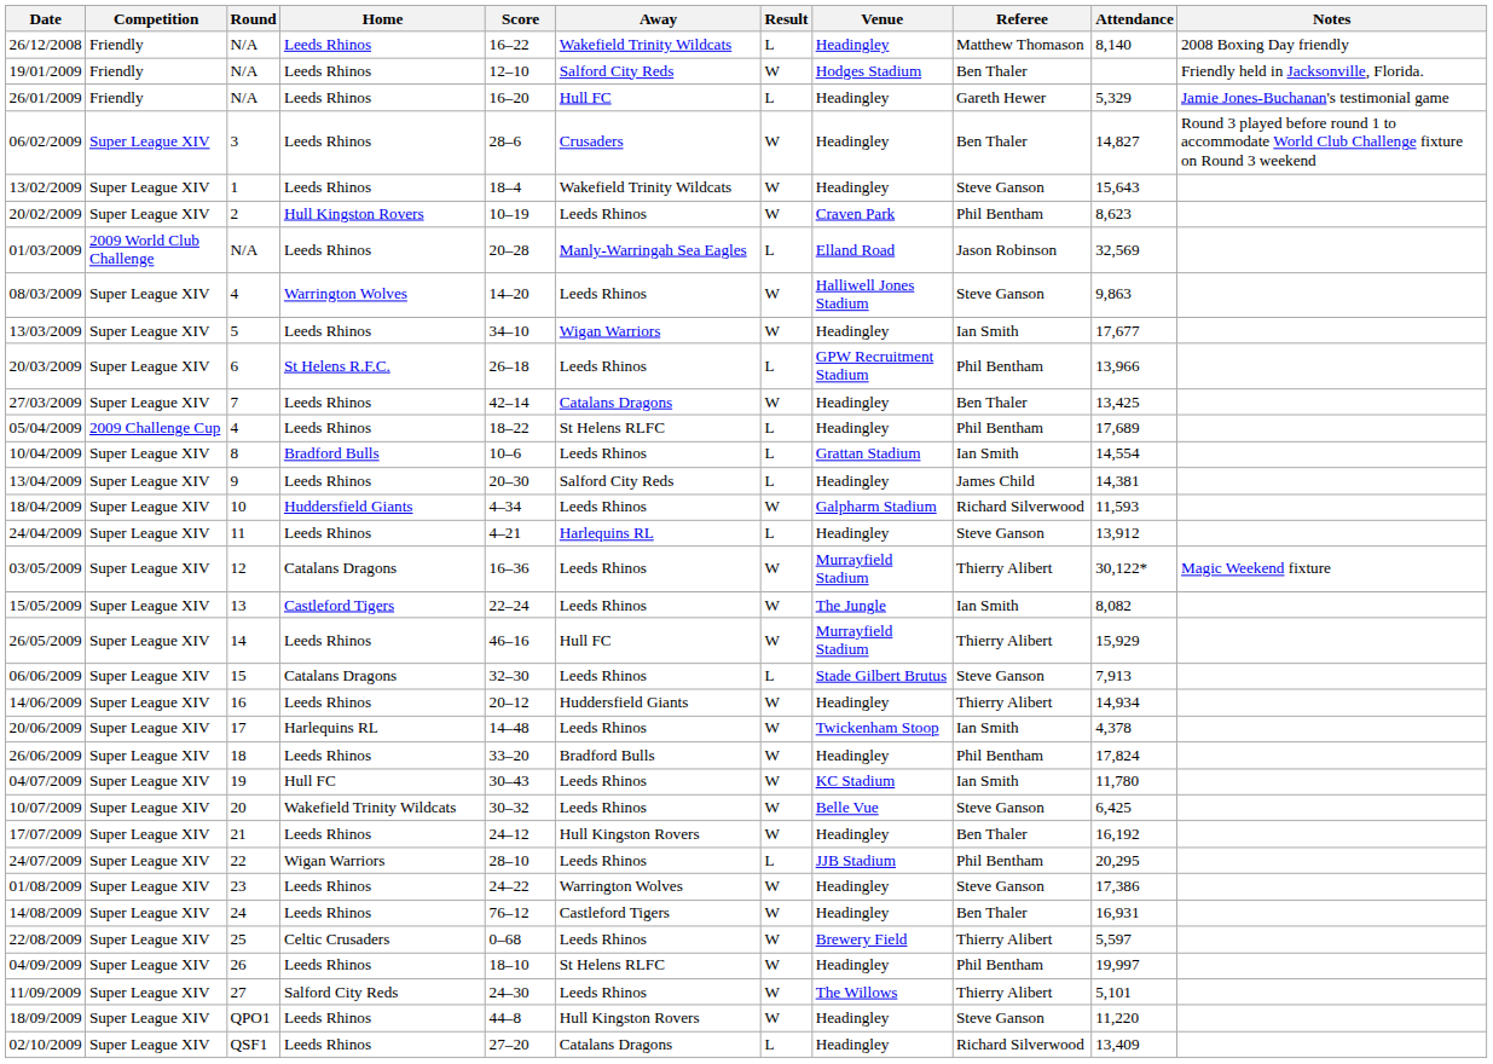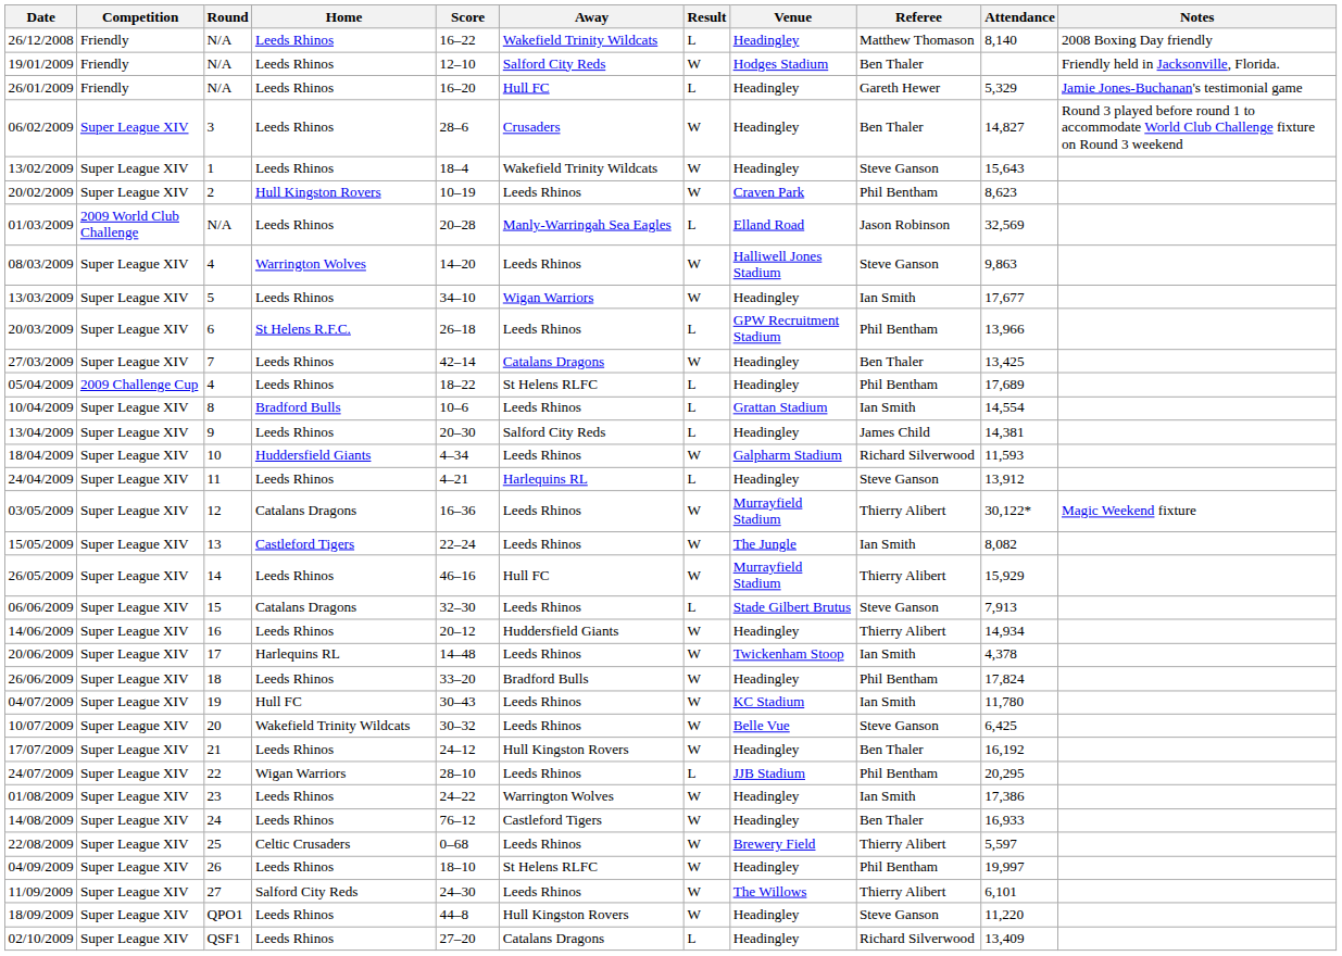01/08/2009 | Referee: Steve Ganson -> Ian Smith
14/08/2009 | Attendance: 16,931 -> 16,933
11/09/2009 | Attendance: 5,101 -> 6,101
